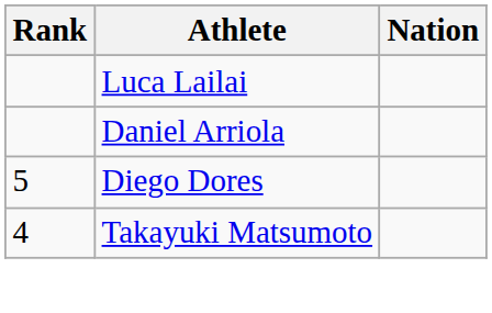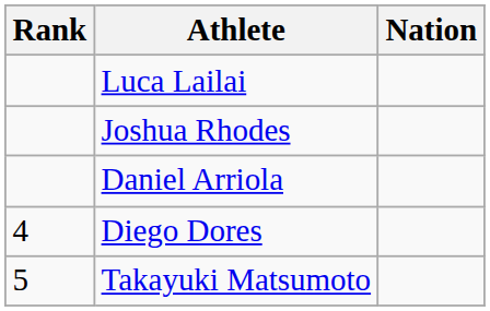+ row: Joshua Rhodes
Diego Dores | Rank: 5 -> 4
Takayuki Matsumoto | Rank: 4 -> 5
